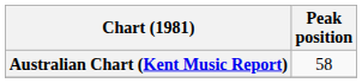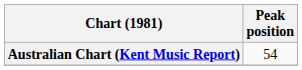Australian Chart (Kent Music Report) | Peak position: 58 -> 54
